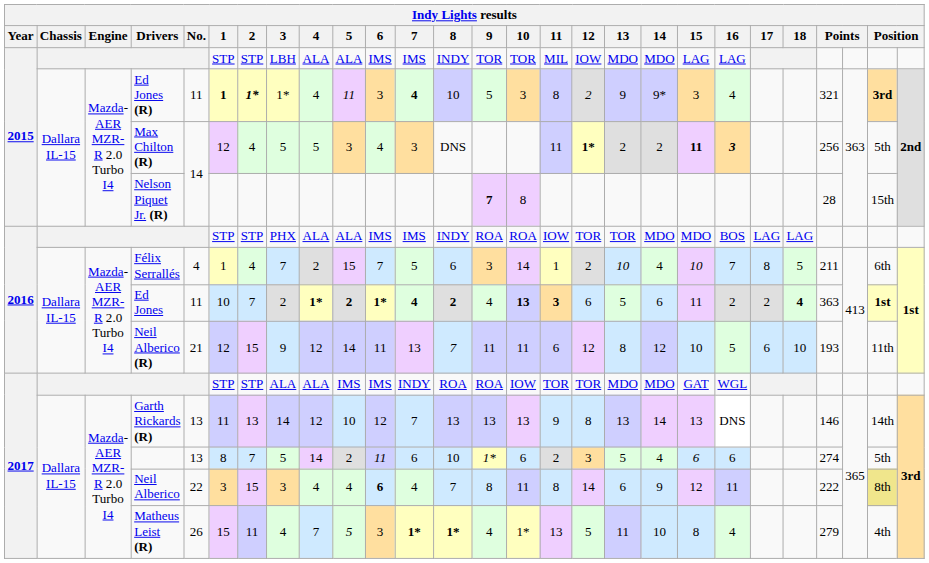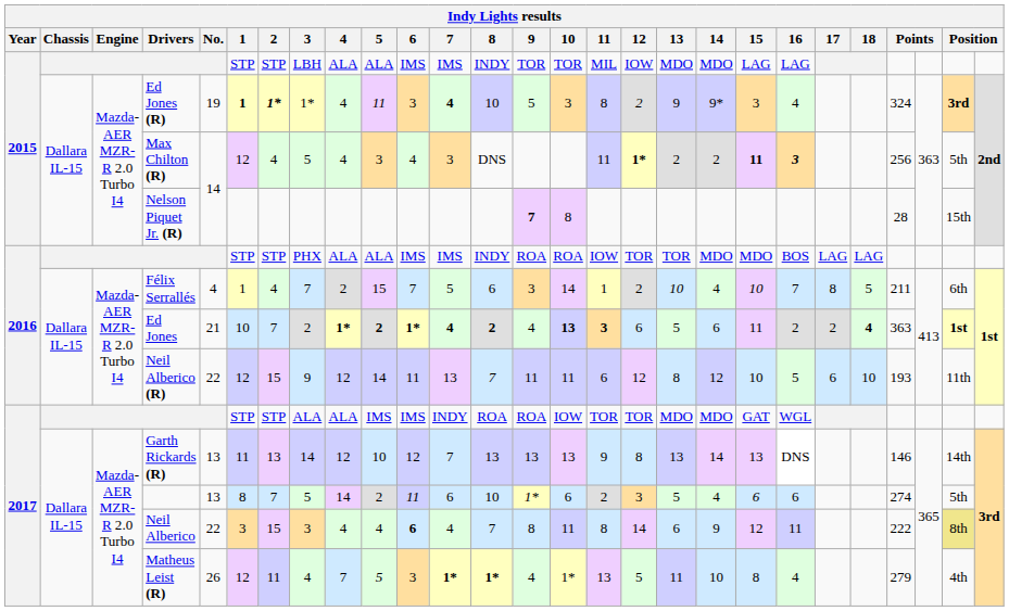Ed Jones (R) | No.: 11 -> 19
Ed Jones (R) | column 24: 321 -> 324
Max Chilton (R) | 4: 5 -> 4
Ed Jones | No.: 11 -> 21
Neil Alberico (R) | No.: 21 -> 22
Matheus Leist (R) | 1: 15 -> 12
